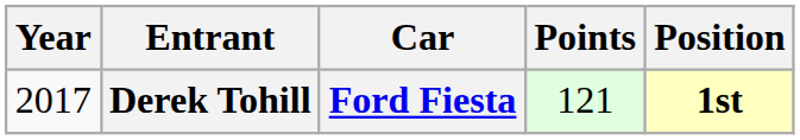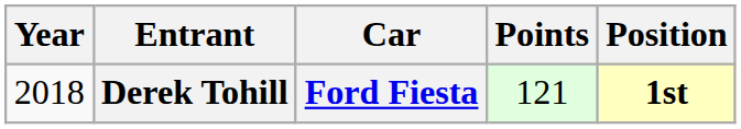Derek Tohill | Year: 2017 -> 2018
